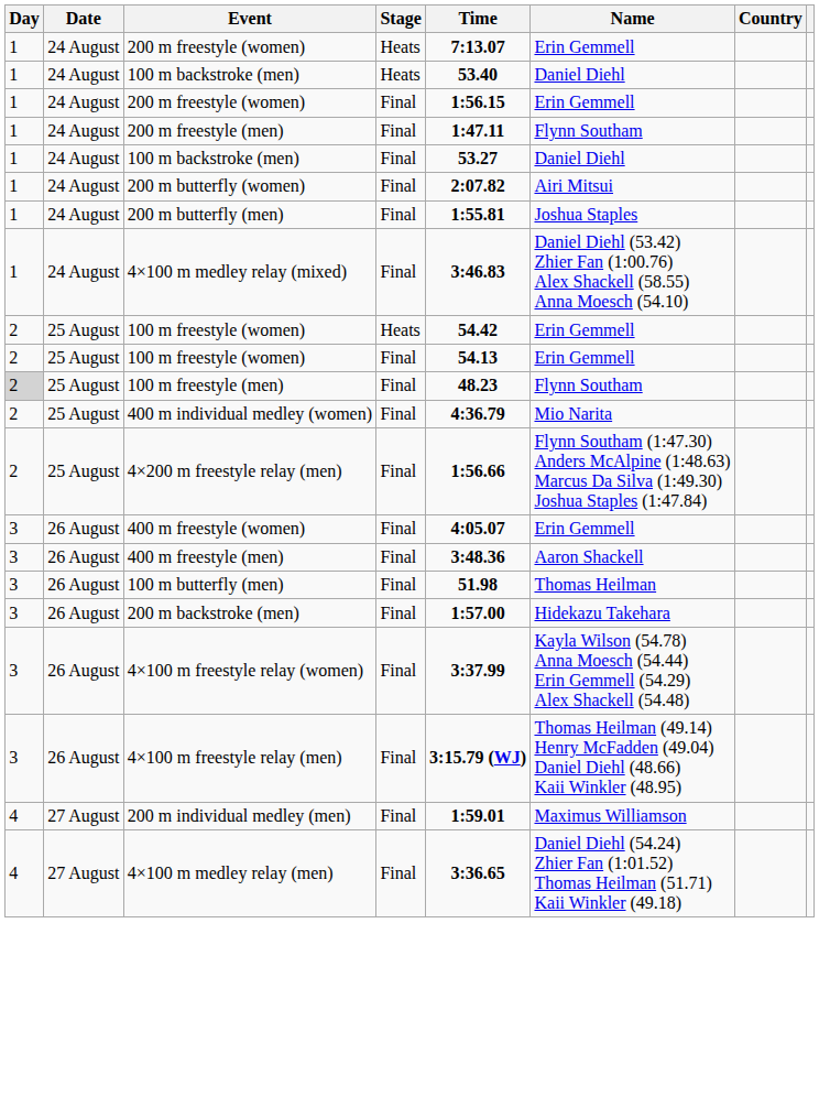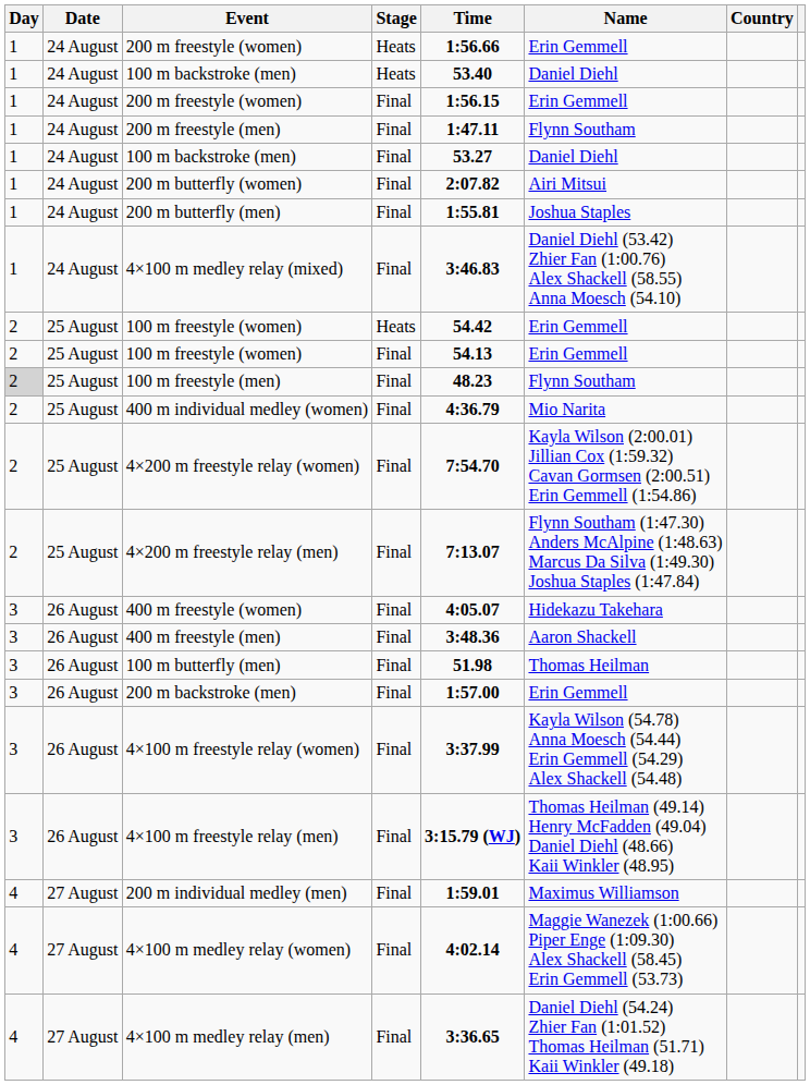200 m freestyle (women) / Heats | Time: 7:13.07 -> 1:56.66
+ row: 2 | 25 August | 4×200 m freestyle relay (women) | Final | 7:54.70 | Kayla Wilson (2:00.01) Jillian Cox (1:59.32) Cavan Gormsen (2:00.51) Erin Gemmell (1:54.86)
4×200 m freestyle relay (men) | Time: 1:56.66 -> 7:13.07
400 m freestyle (women) | Name: Erin Gemmell -> Hidekazu Takehara
200 m backstroke (men) | Name: Hidekazu Takehara -> Erin Gemmell
+ row: 4 | 27 August | 4×100 m medley relay (women) | Final | 4:02.14 | Maggie Wanezek (1:00.66) Piper Enge (1:09.30) Alex Shackell (58.45) Erin Gemmell (53.73)
